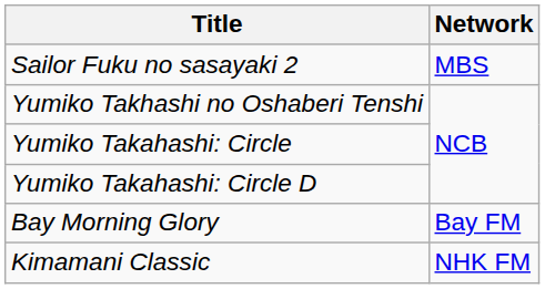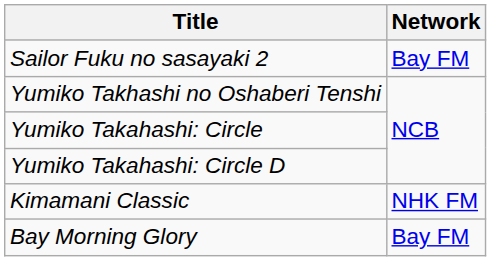Sailor Fuku no sasayaki 2 | Network: MBS -> Bay FM
rows swapped: Bay Morning Glory <-> Kimamani Classic
